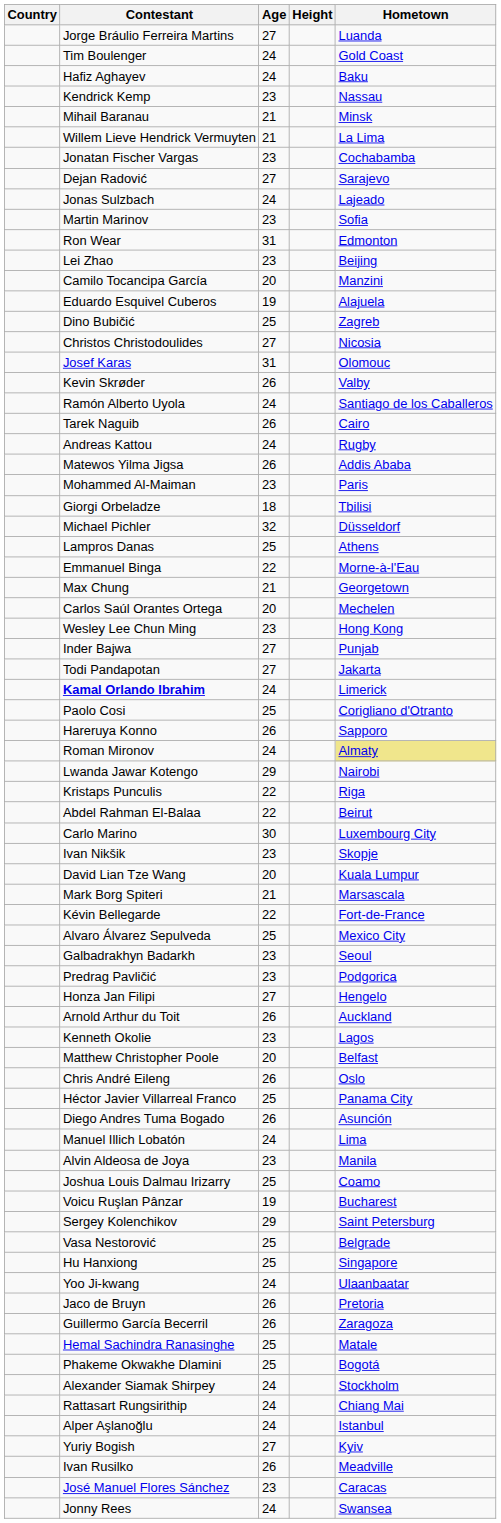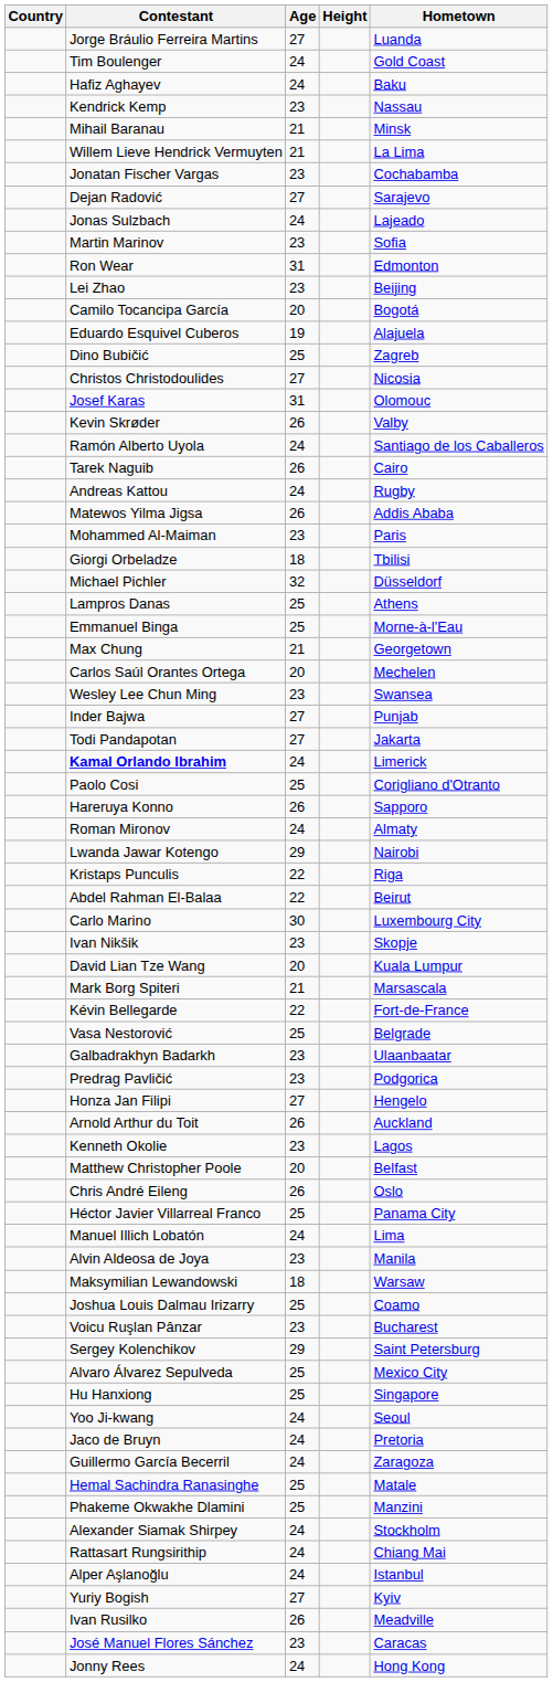Camilo Tocancipa García | Hometown: Manzini -> Bogotá
Emmanuel Binga | Age: 22 -> 25
Wesley Lee Chun Ming | Hometown: Hong Kong -> Swansea
Roman Mironov | Hometown: khaki background -> no background
rows swapped: Alvaro Álvarez Sepulveda <-> Vasa Nestorović
Galbadrakhyn Badarkh | Hometown: Seoul -> Ulaanbaatar
- row: Diego Andres Tuma Bogado | 26 | Asunción
+ row: Maksymilian Lewandowski | 18 | Warsaw
Voicu Ruşlan Pânzar | Age: 19 -> 23
Yoo Ji-kwang | Hometown: Ulaanbaatar -> Seoul
Jaco de Bruyn | Age: 26 -> 24
Guillermo García Becerril | Age: 26 -> 24
Phakeme Okwakhe Dlamini | Hometown: Bogotá -> Manzini
Jonny Rees | Hometown: Swansea -> Hong Kong
